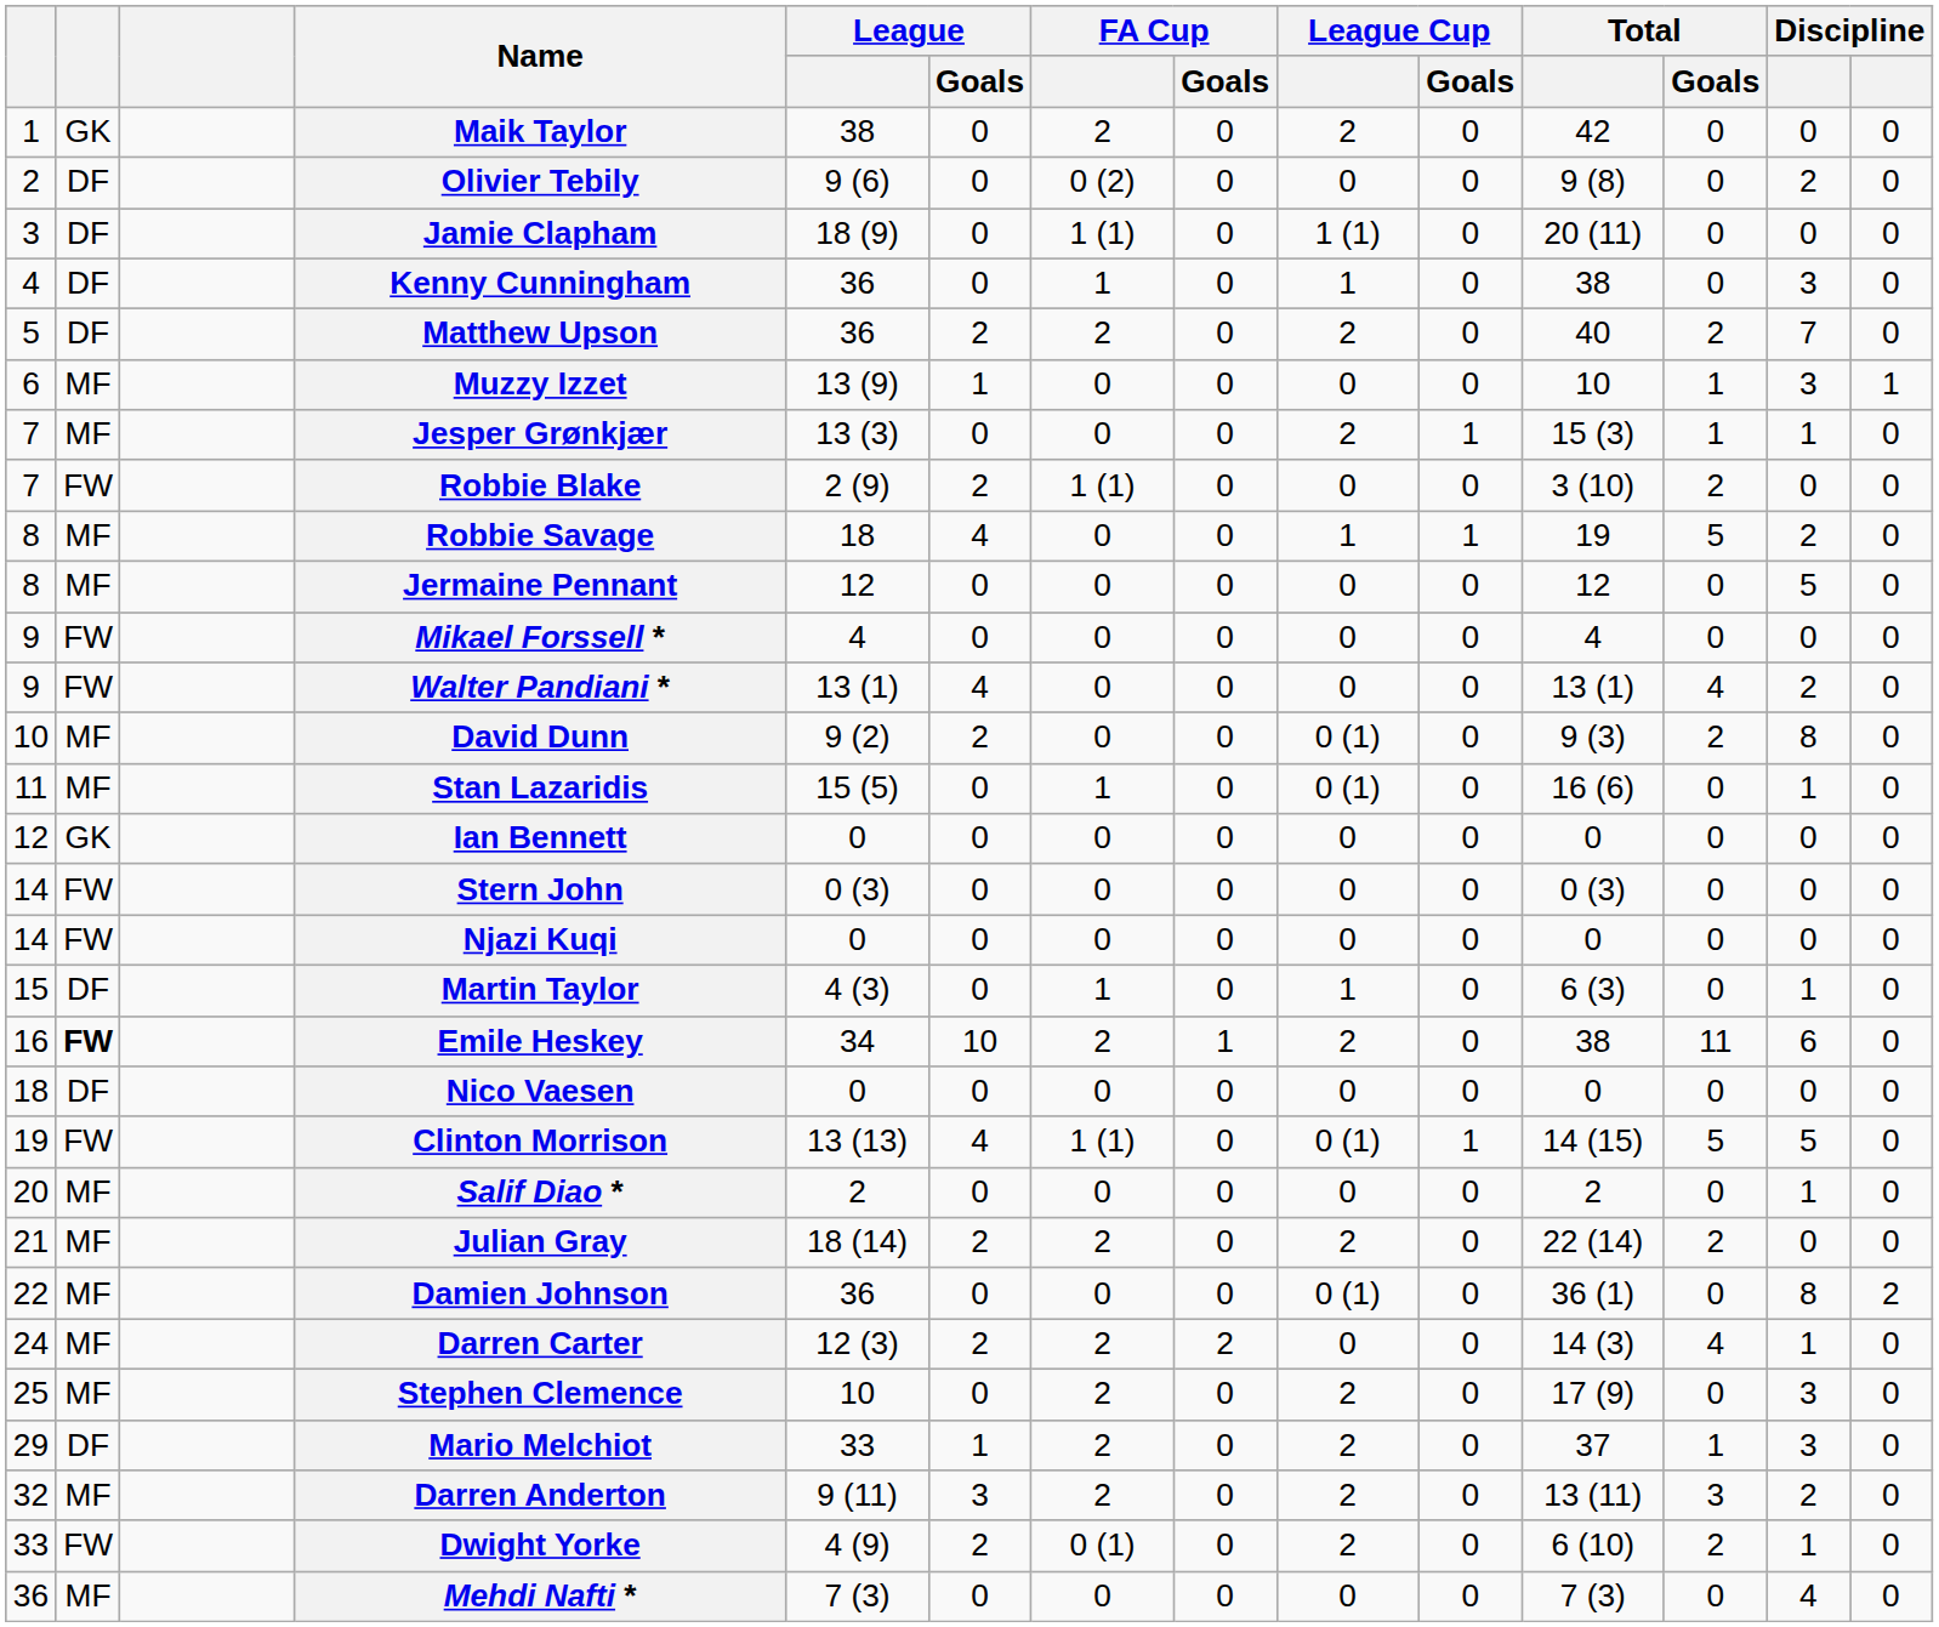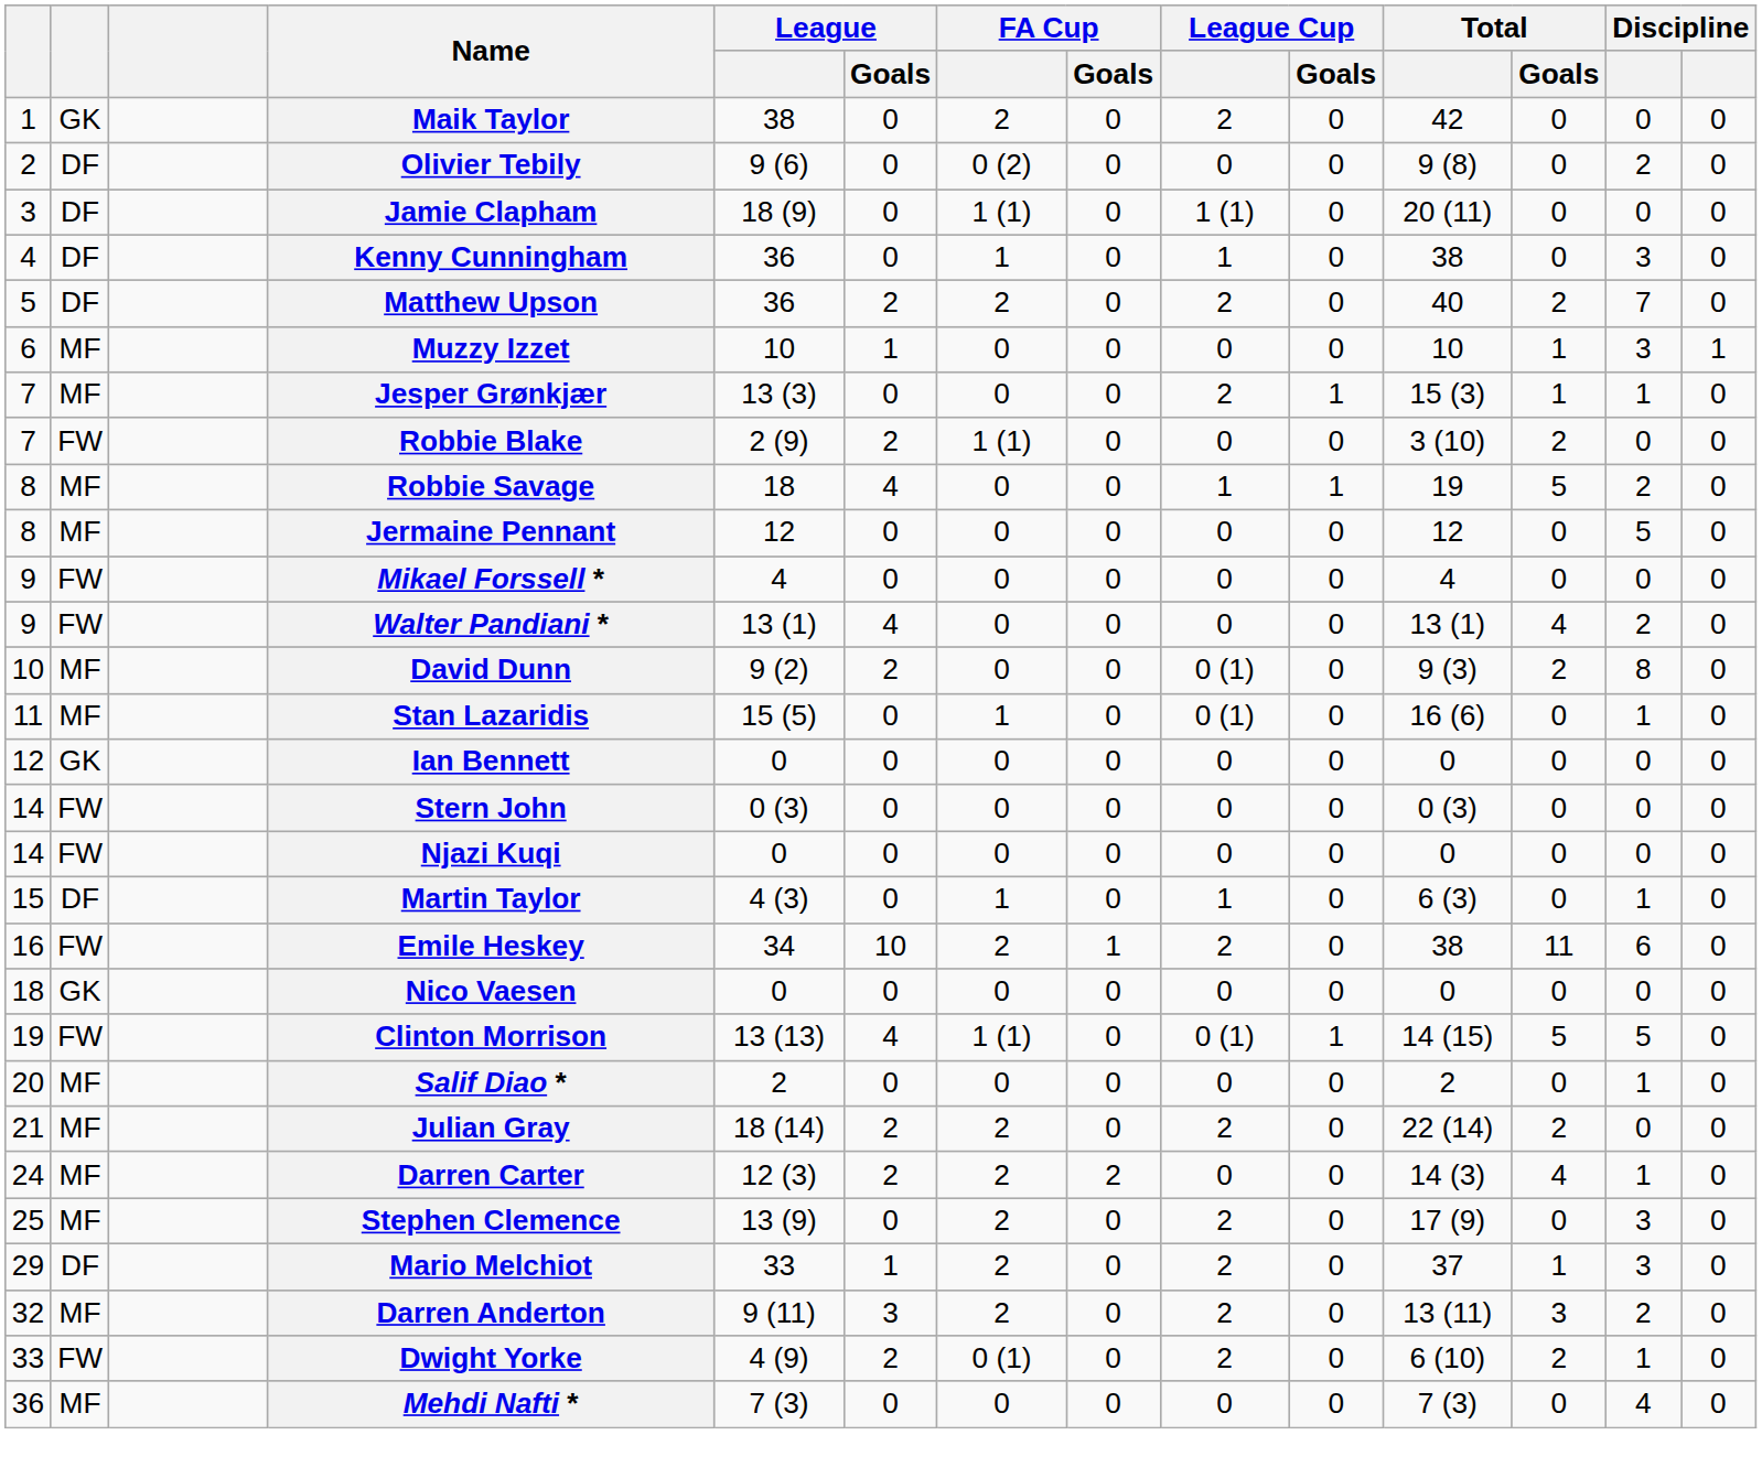Muzzy Izzet | League: 13 (9) -> 10
Emile Heskey | column 2: bold -> normal
Nico Vaesen | column 2: DF -> GK
- row: 22 | MF | Damien Johnson | 36 | 0 | 0 | 0 | 0 (1) | 0 | 36 (1) | 0 | 8 | 2
Stephen Clemence | League: 10 -> 13 (9)
